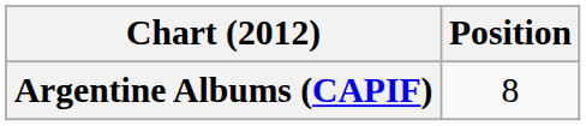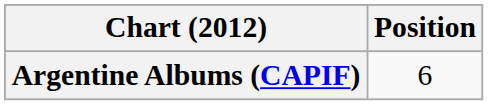Argentine Albums (CAPIF) | Position: 8 -> 6
